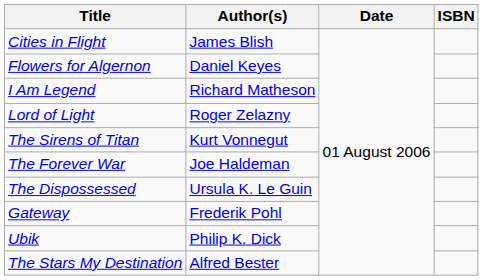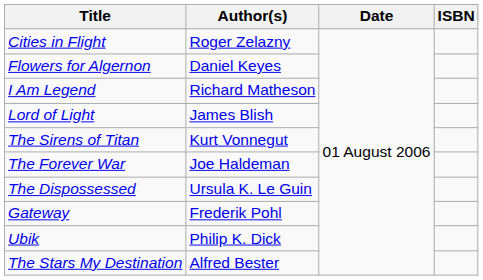Cities in Flight | Author(s): James Blish -> Roger Zelazny
Lord of Light | Author(s): Roger Zelazny -> James Blish
